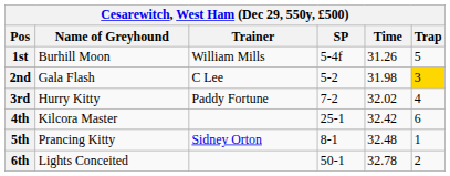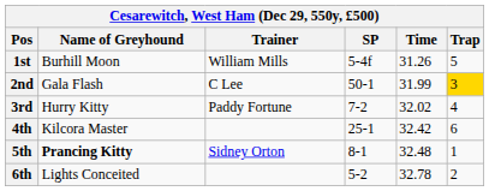2nd | SP: 5-2 -> 50-1
2nd | Time: 31.98 -> 31.99
5th | Name of Greyhound: normal -> bold
6th | SP: 50-1 -> 5-2
